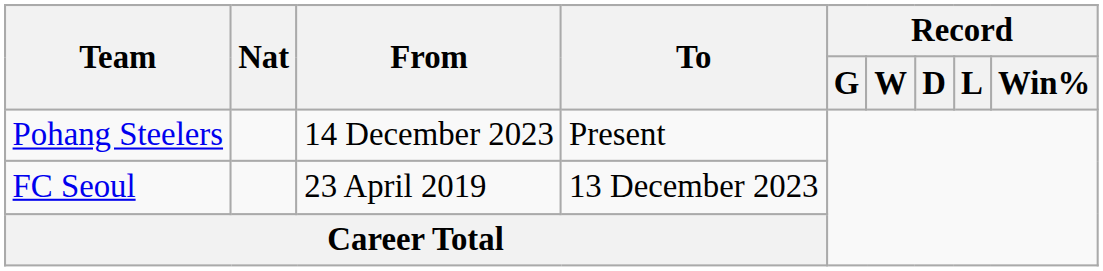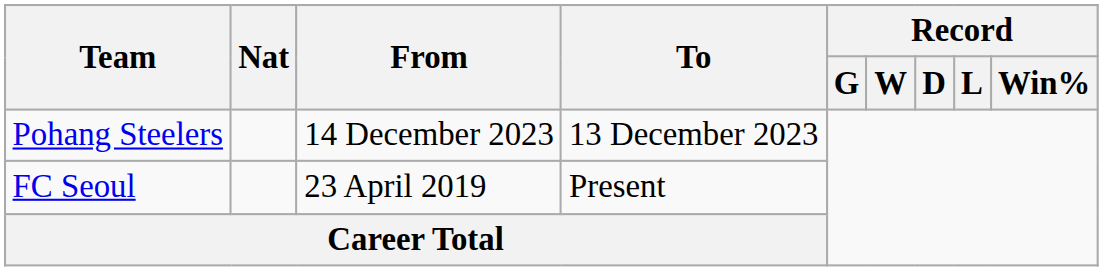Pohang Steelers | To: Present -> 13 December 2023
FC Seoul | To: 13 December 2023 -> Present
